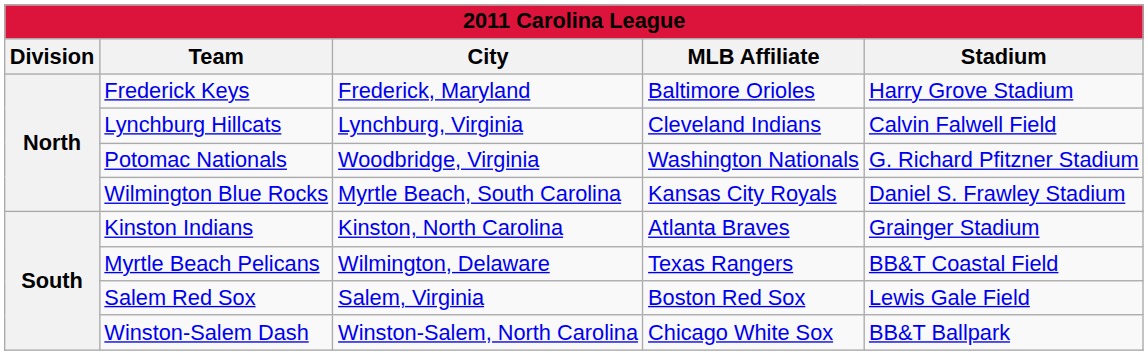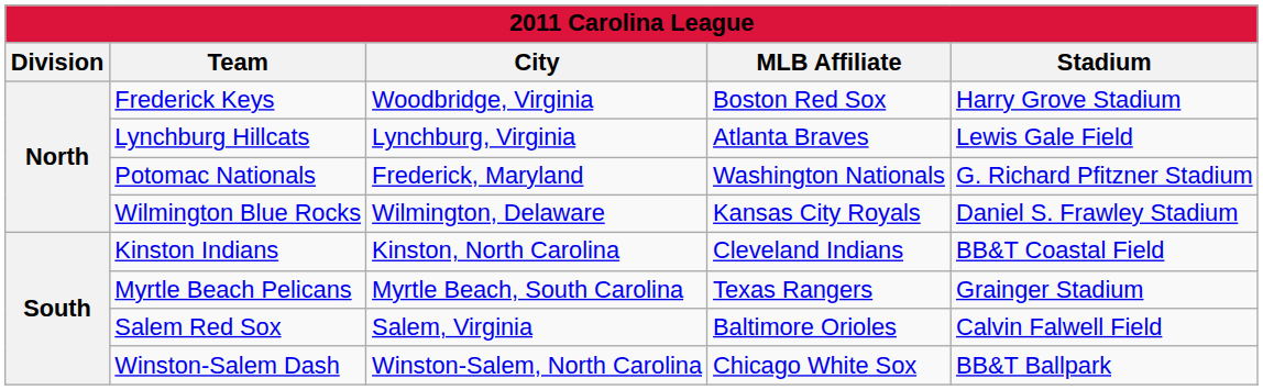Frederick Keys | City: Frederick, Maryland -> Woodbridge, Virginia
Frederick Keys | MLB Affiliate: Baltimore Orioles -> Boston Red Sox
Lynchburg Hillcats | MLB Affiliate: Cleveland Indians -> Atlanta Braves
Lynchburg Hillcats | Stadium: Calvin Falwell Field -> Lewis Gale Field
Potomac Nationals | City: Woodbridge, Virginia -> Frederick, Maryland
Wilmington Blue Rocks | City: Myrtle Beach, South Carolina -> Wilmington, Delaware
Kinston Indians | MLB Affiliate: Atlanta Braves -> Cleveland Indians
Kinston Indians | Stadium: Grainger Stadium -> BB&T Coastal Field
Myrtle Beach Pelicans | City: Wilmington, Delaware -> Myrtle Beach, South Carolina
Myrtle Beach Pelicans | Stadium: BB&T Coastal Field -> Grainger Stadium
Salem Red Sox | MLB Affiliate: Boston Red Sox -> Baltimore Orioles
Salem Red Sox | Stadium: Lewis Gale Field -> Calvin Falwell Field
